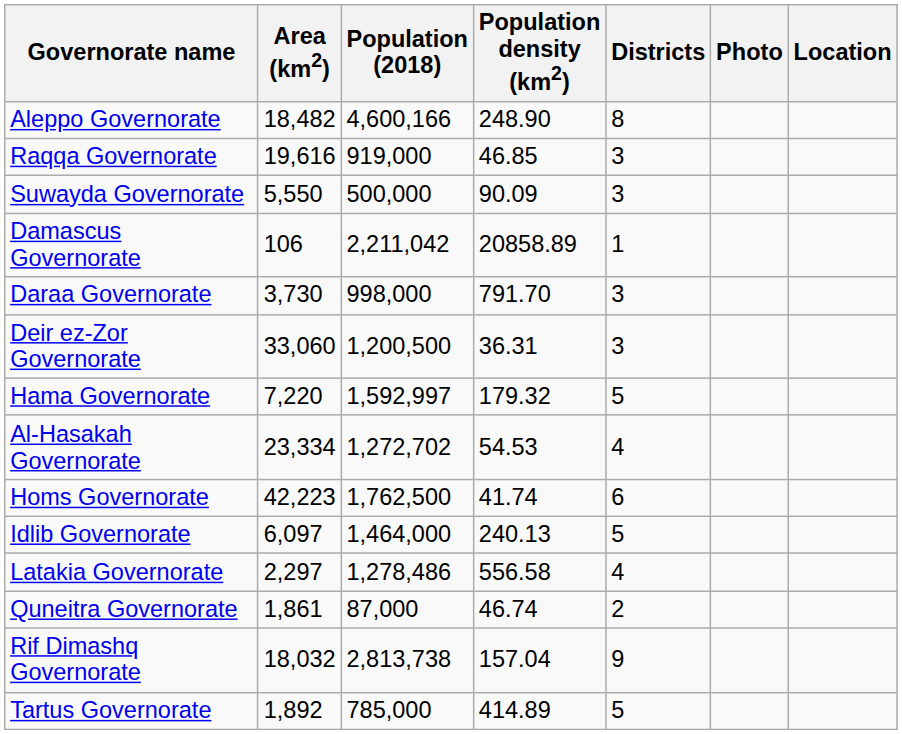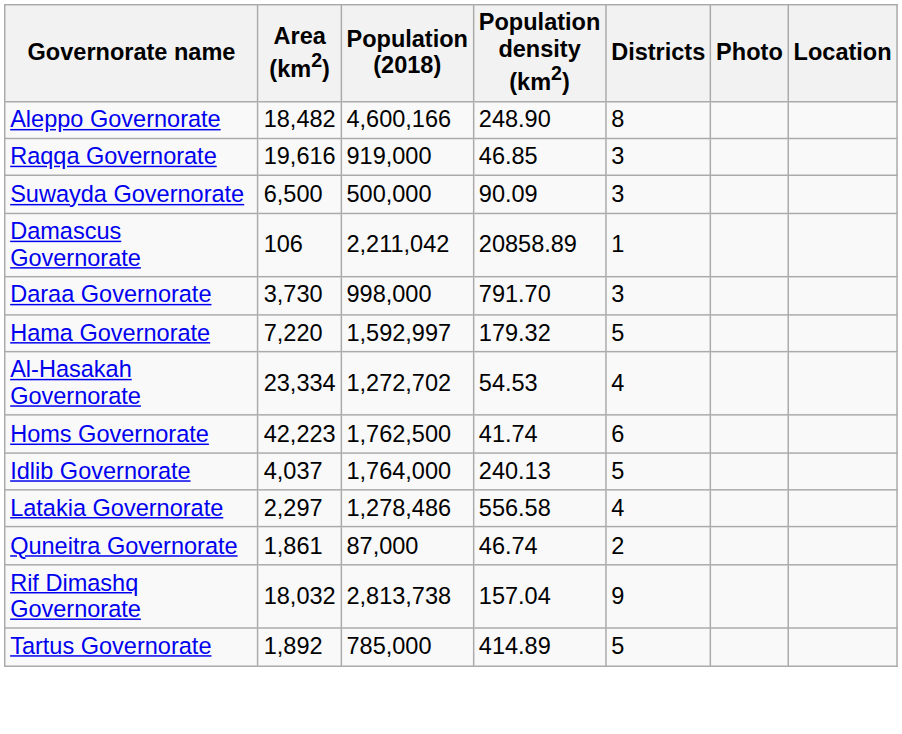Suwayda Governorate | Area (km2): 5,550 -> 6,500
- row: Deir ez-Zor Governorate | 33,060 | 1,200,500 | 36.31 | 3
Idlib Governorate | Area (km2): 6,097 -> 4,037
Idlib Governorate | Population (2018): 1,464,000 -> 1,764,000
